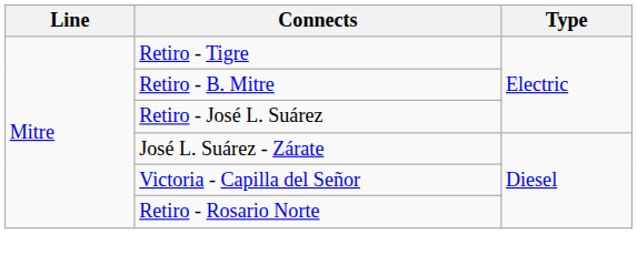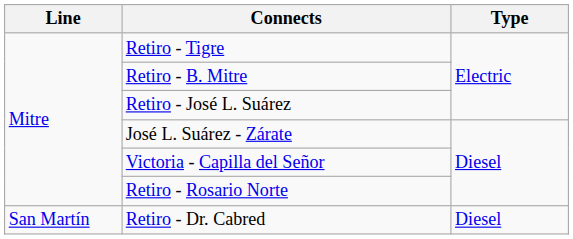+ row: San Martín | Retiro - Dr. Cabred | Diesel
